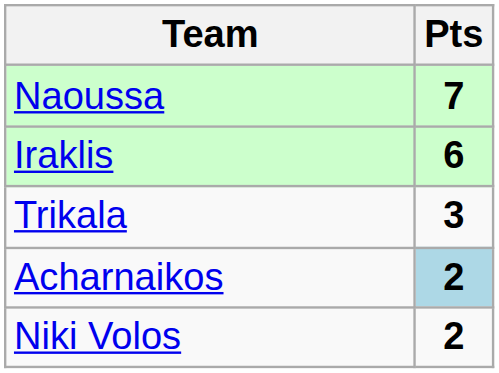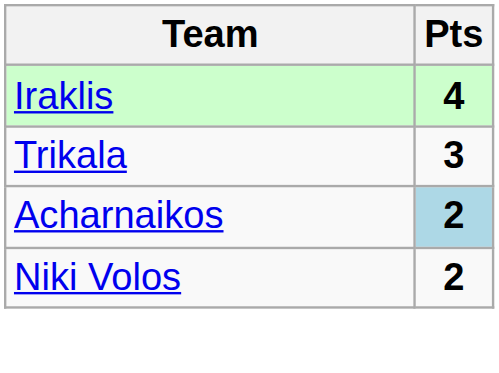- row: Naoussa | 7
Iraklis | Pts: 6 -> 4
